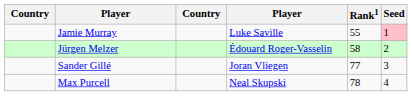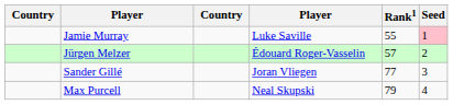Jürgen Melzer | Rank1: 58 -> 57
Max Purcell | Rank1: 78 -> 79
